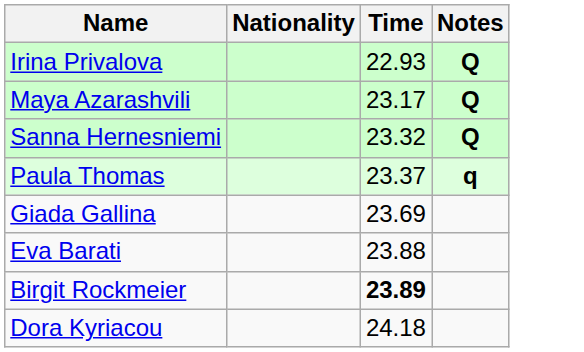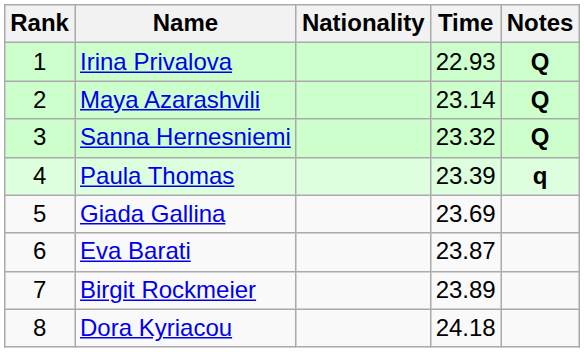+ column: Rank | 1 | 2 | 3 | 4 | 5 | 6 | 7 | 8
Maya Azarashvili | Time: 23.17 -> 23.14
Paula Thomas | Time: 23.37 -> 23.39
Eva Barati | Time: 23.88 -> 23.87
Birgit Rockmeier | Time: bold -> normal
